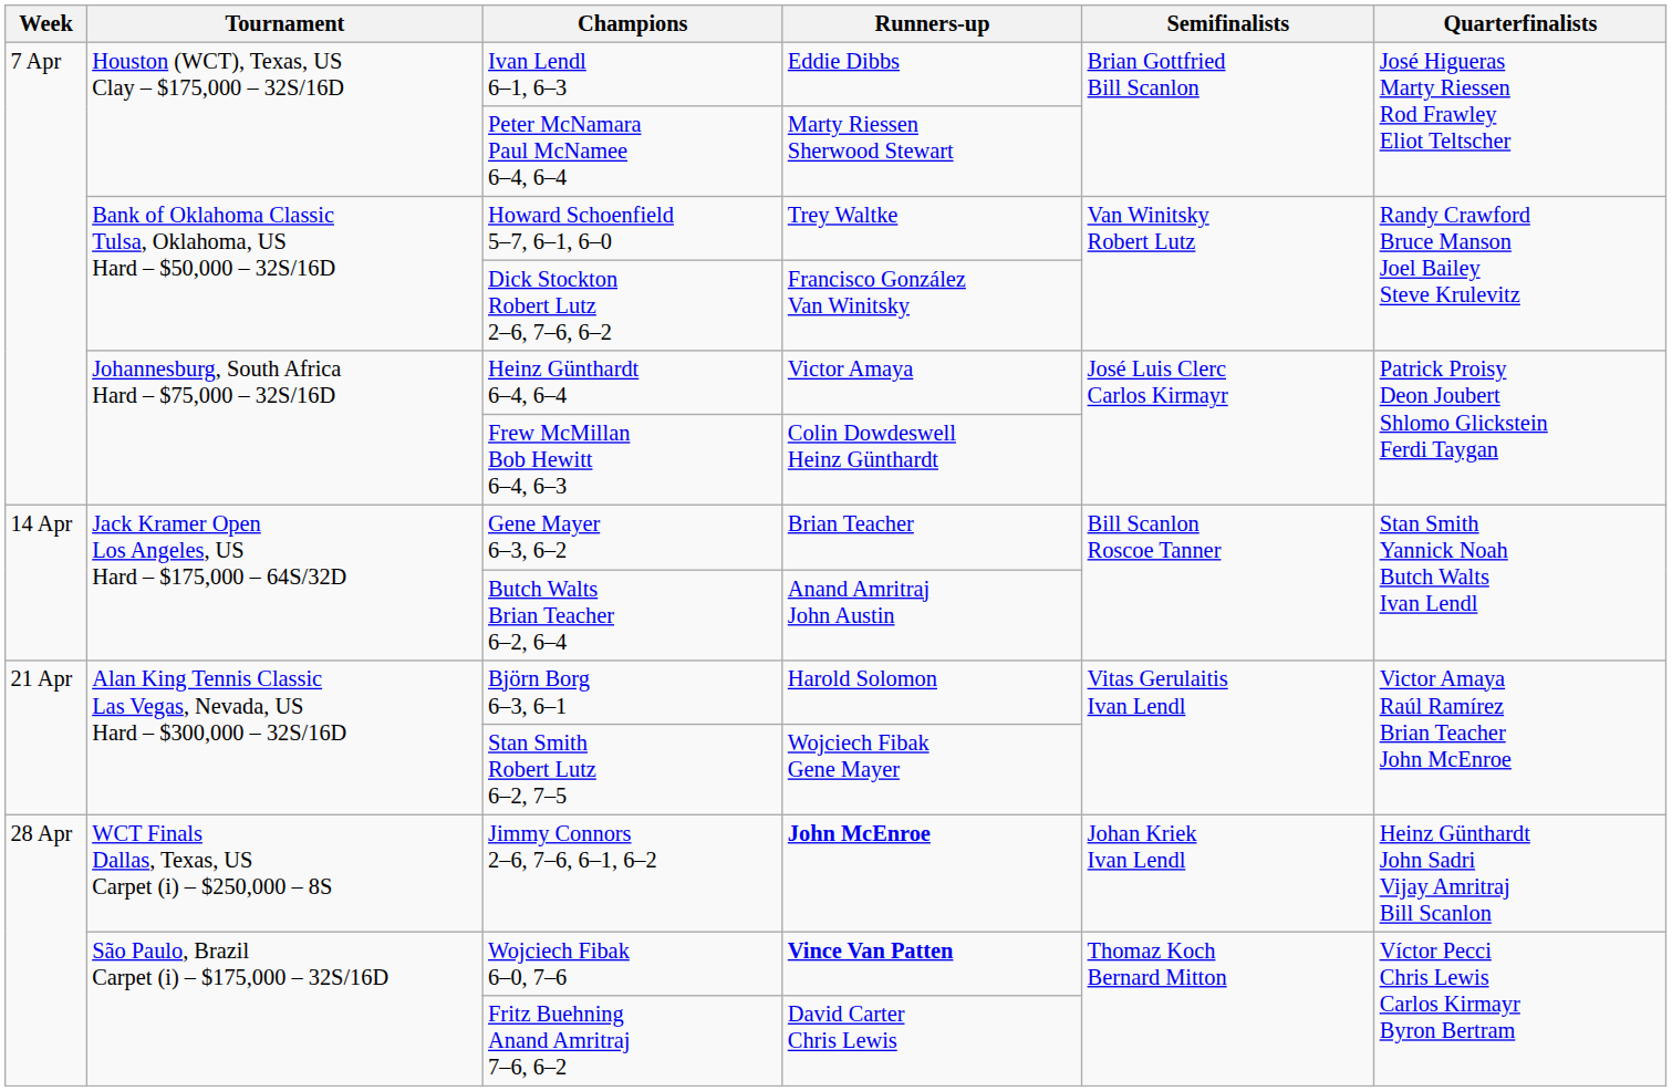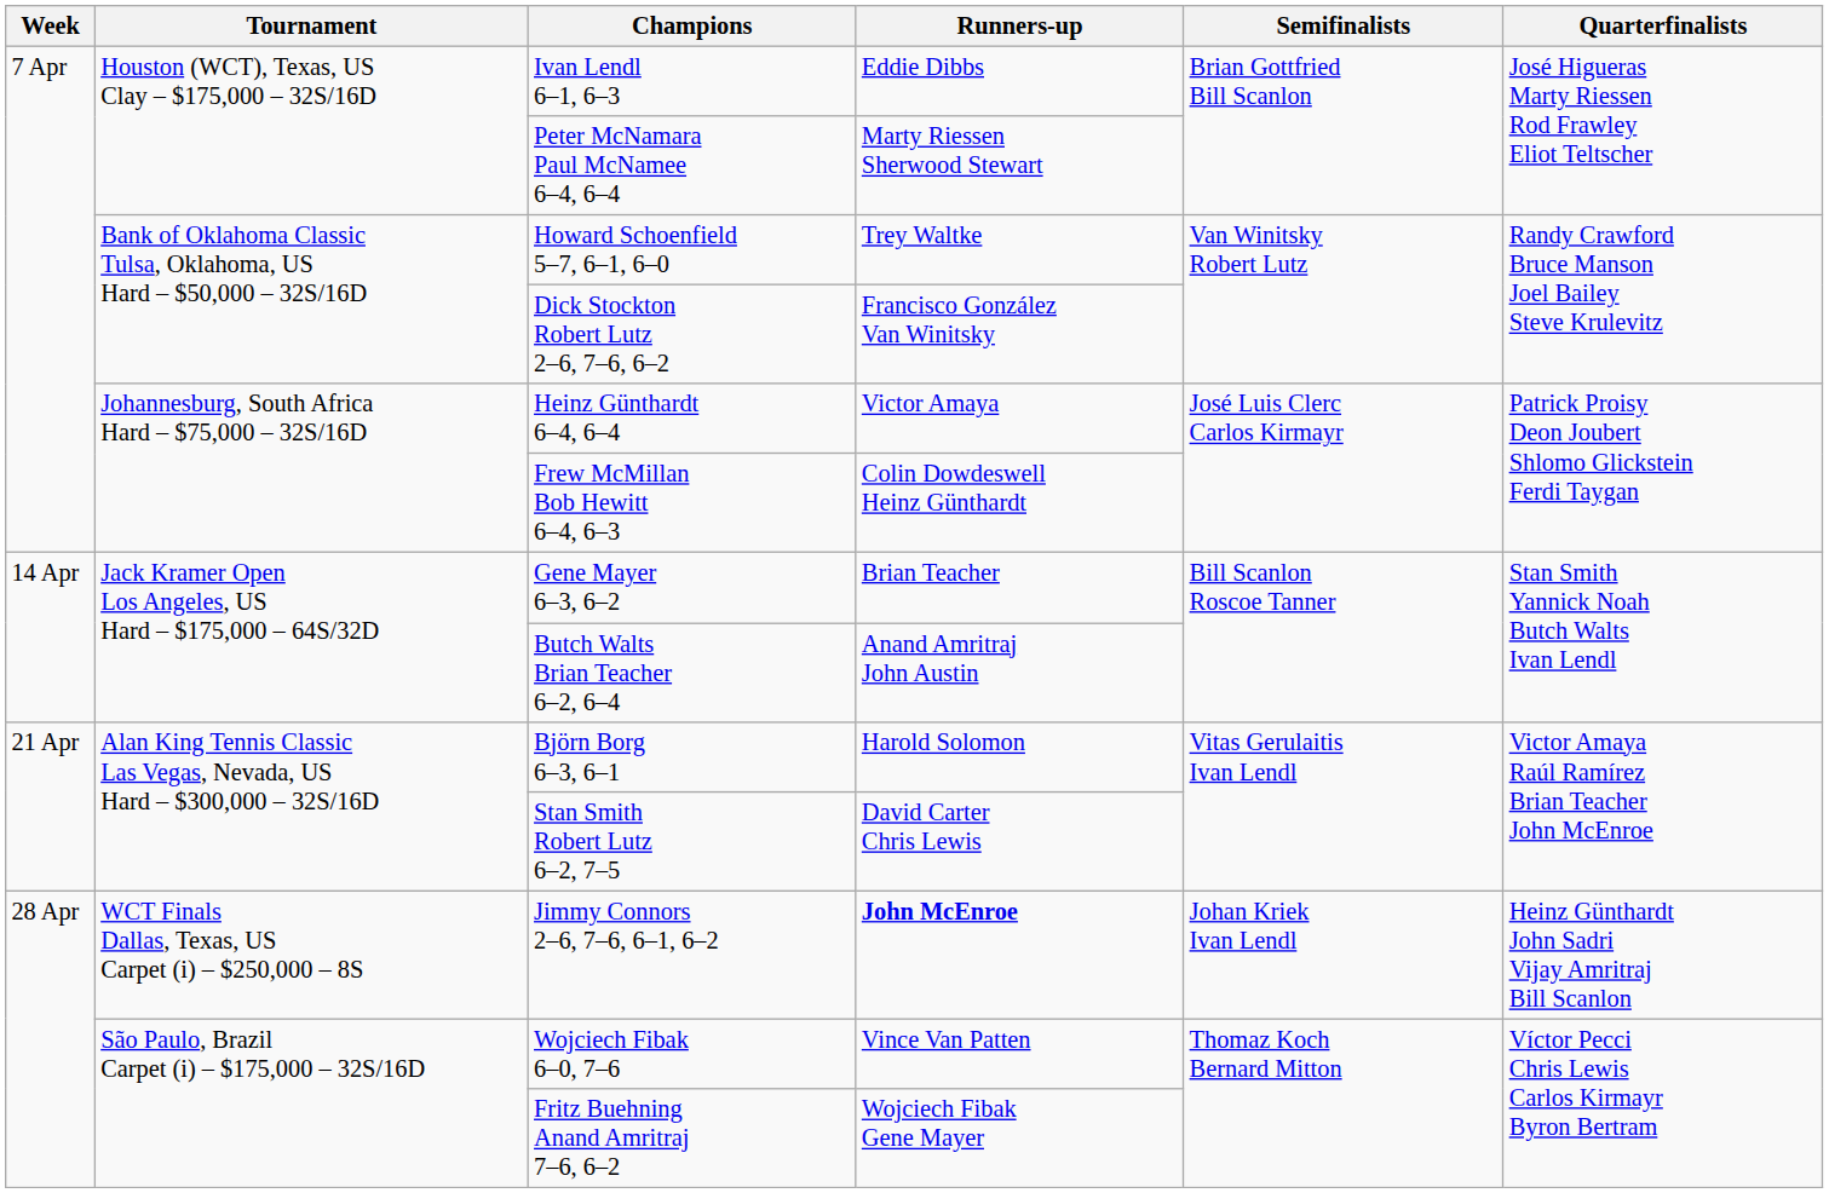Stan Smith Robert Lutz 6–2, 7–5 | Runners-up: Wojciech Fibak Gene Mayer -> David Carter Chris Lewis
Wojciech Fibak 6–0, 7–6 | Runners-up: bold -> normal
Fritz Buehning Anand Amritraj 7–6, 6–2 | Runners-up: David Carter Chris Lewis -> Wojciech Fibak Gene Mayer
